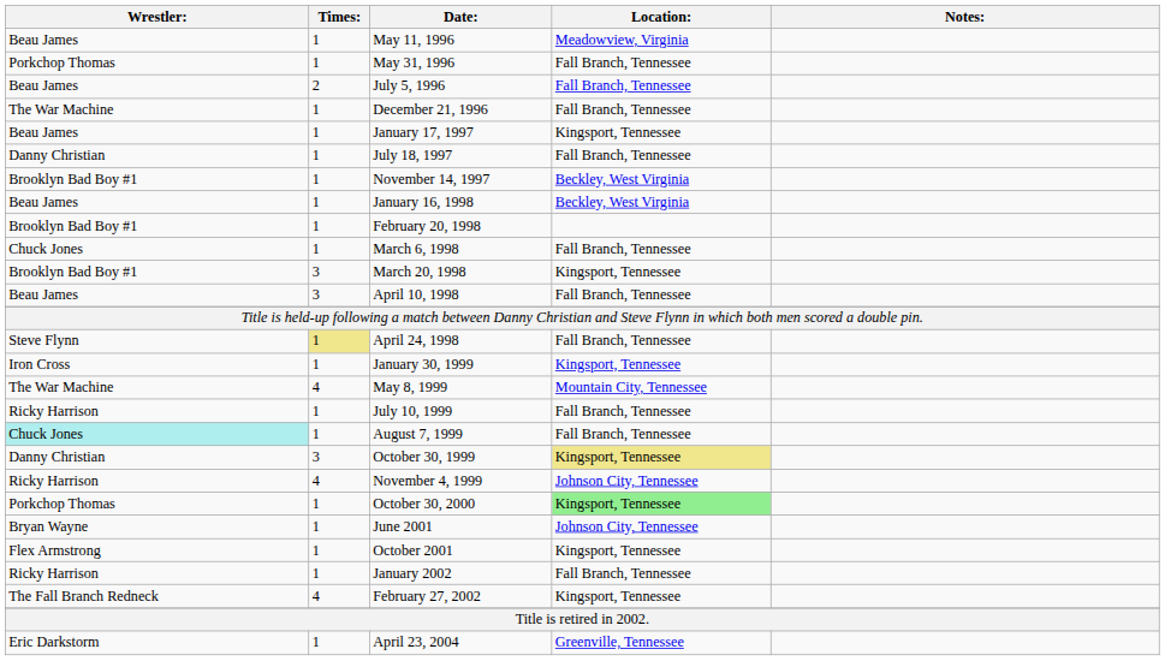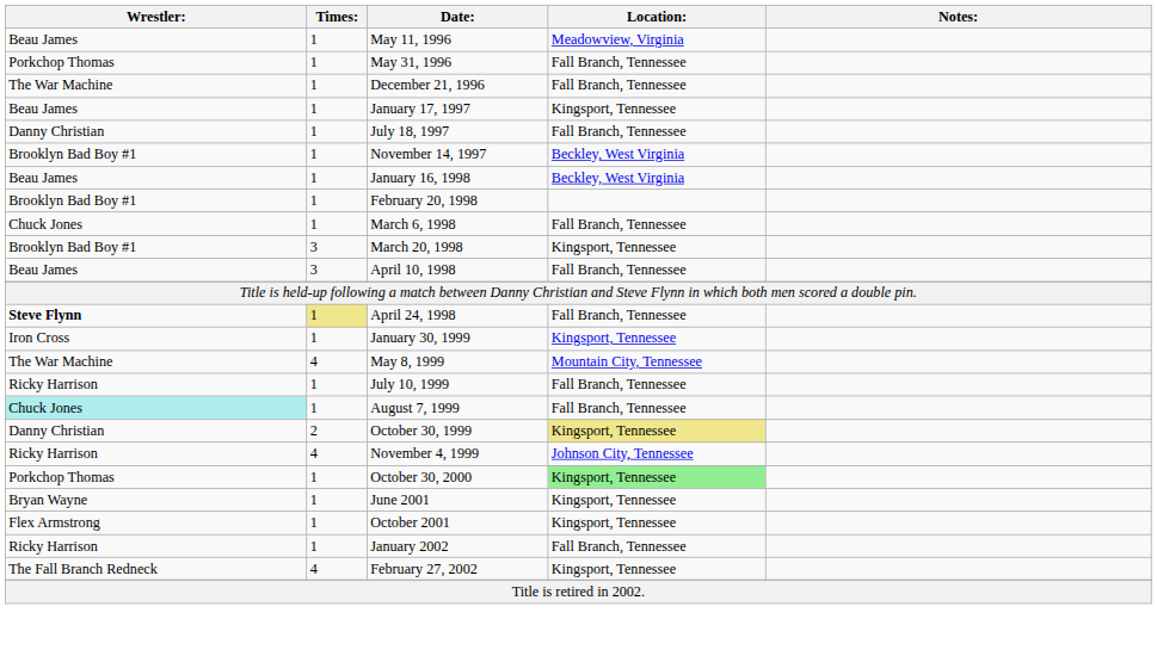- row: Beau James | 2 | July 5, 1996 | Fall Branch, Tennessee
April 24, 1998 | Wrestler:: normal -> bold
October 30, 1999 | Times:: 3 -> 2
June 2001 | Location:: Johnson City, Tennessee -> Kingsport, Tennessee
- row: Eric Darkstorm | 1 | April 23, 2004 | Greenville, Tennessee
